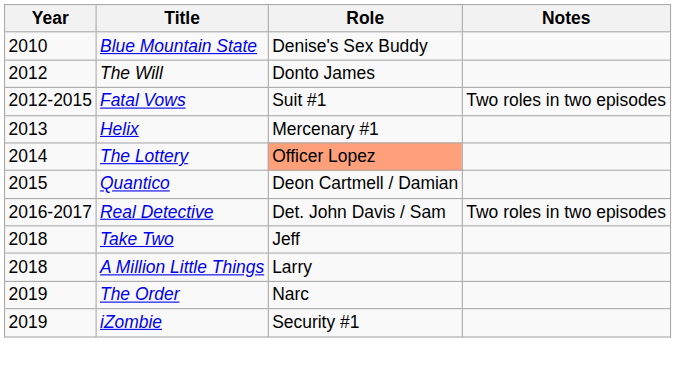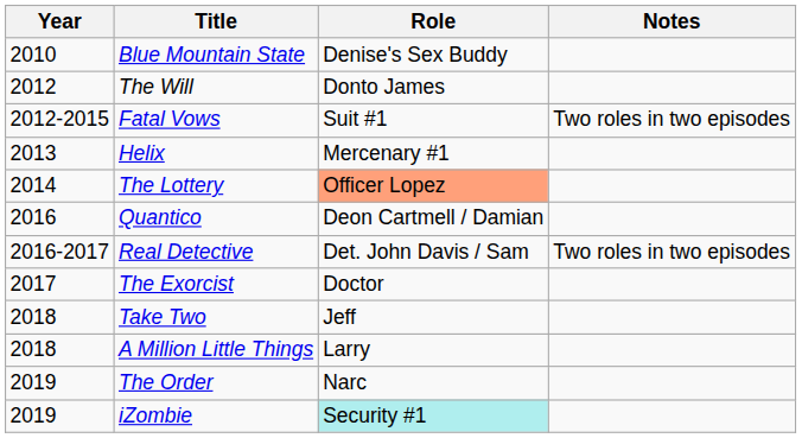Quantico | Year: 2015 -> 2016
+ row: 2017 | The Exorcist | Doctor
iZombie | Role: no background -> paleturquoise background
